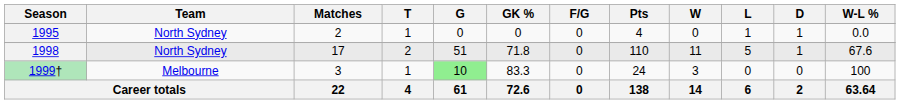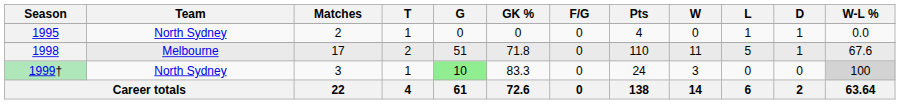1998 | Team: North Sydney -> Melbourne
1999† | Team: Melbourne -> North Sydney
1999† | W-L %: no background -> lightgrey background
